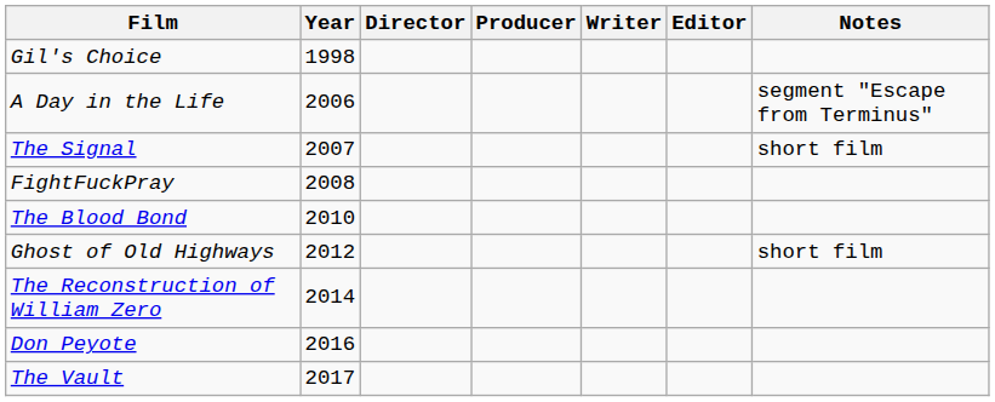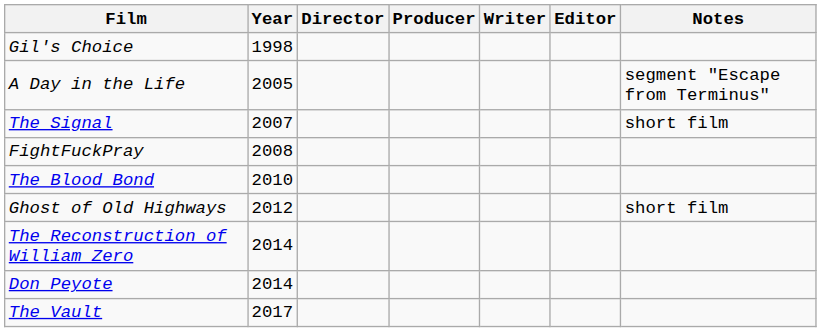A Day in the Life | Year: 2006 -> 2005
Don Peyote | Year: 2016 -> 2014
